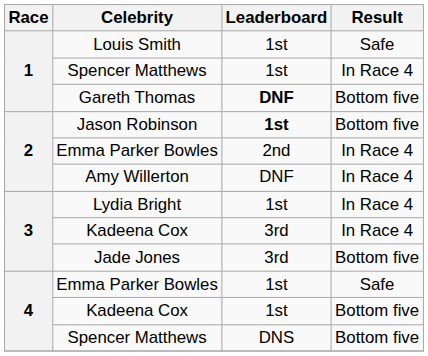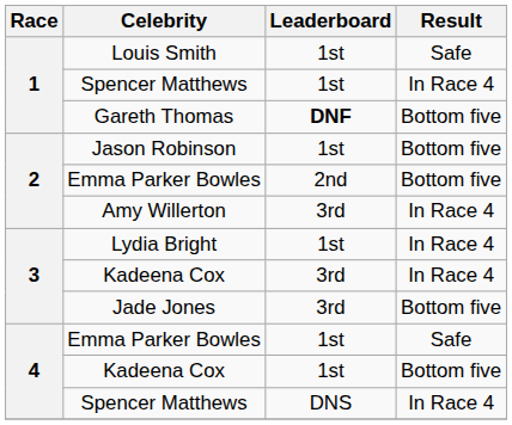Jason Robinson | Leaderboard: bold -> normal
2 / Emma Parker Bowles | Result: In Race 4 -> Bottom five
Amy Willerton | Leaderboard: DNF -> 3rd
4 / Spencer Matthews | Result: Bottom five -> In Race 4
